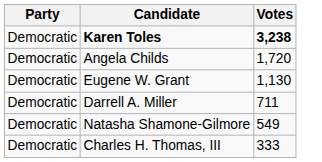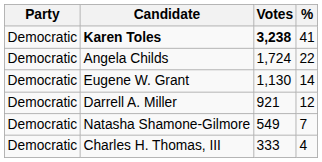+ column: % | 41 | 22 | 14 | 12 | 7 | 4
Angela Childs | Votes: 1,720 -> 1,724
Darrell A. Miller | Votes: 711 -> 921
